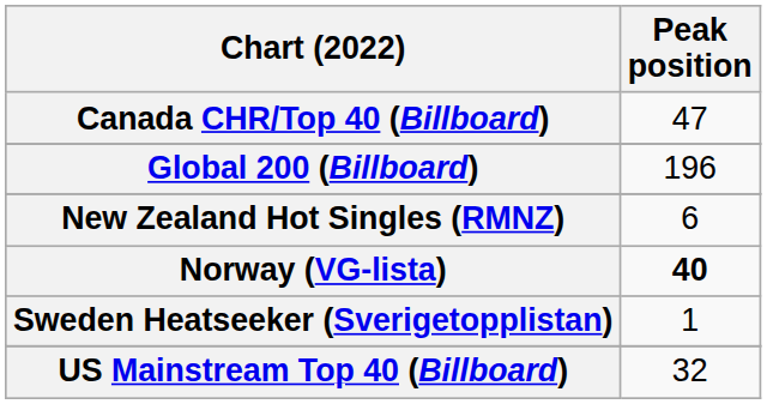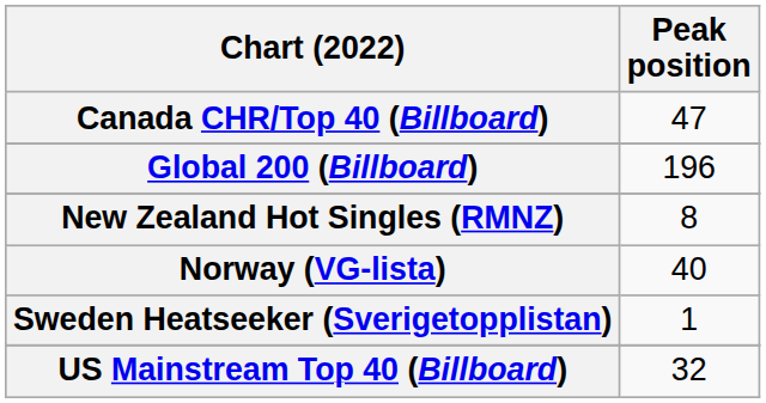New Zealand Hot Singles (RMNZ) | Peak position: 6 -> 8
Norway (VG-lista) | Peak position: bold -> normal
